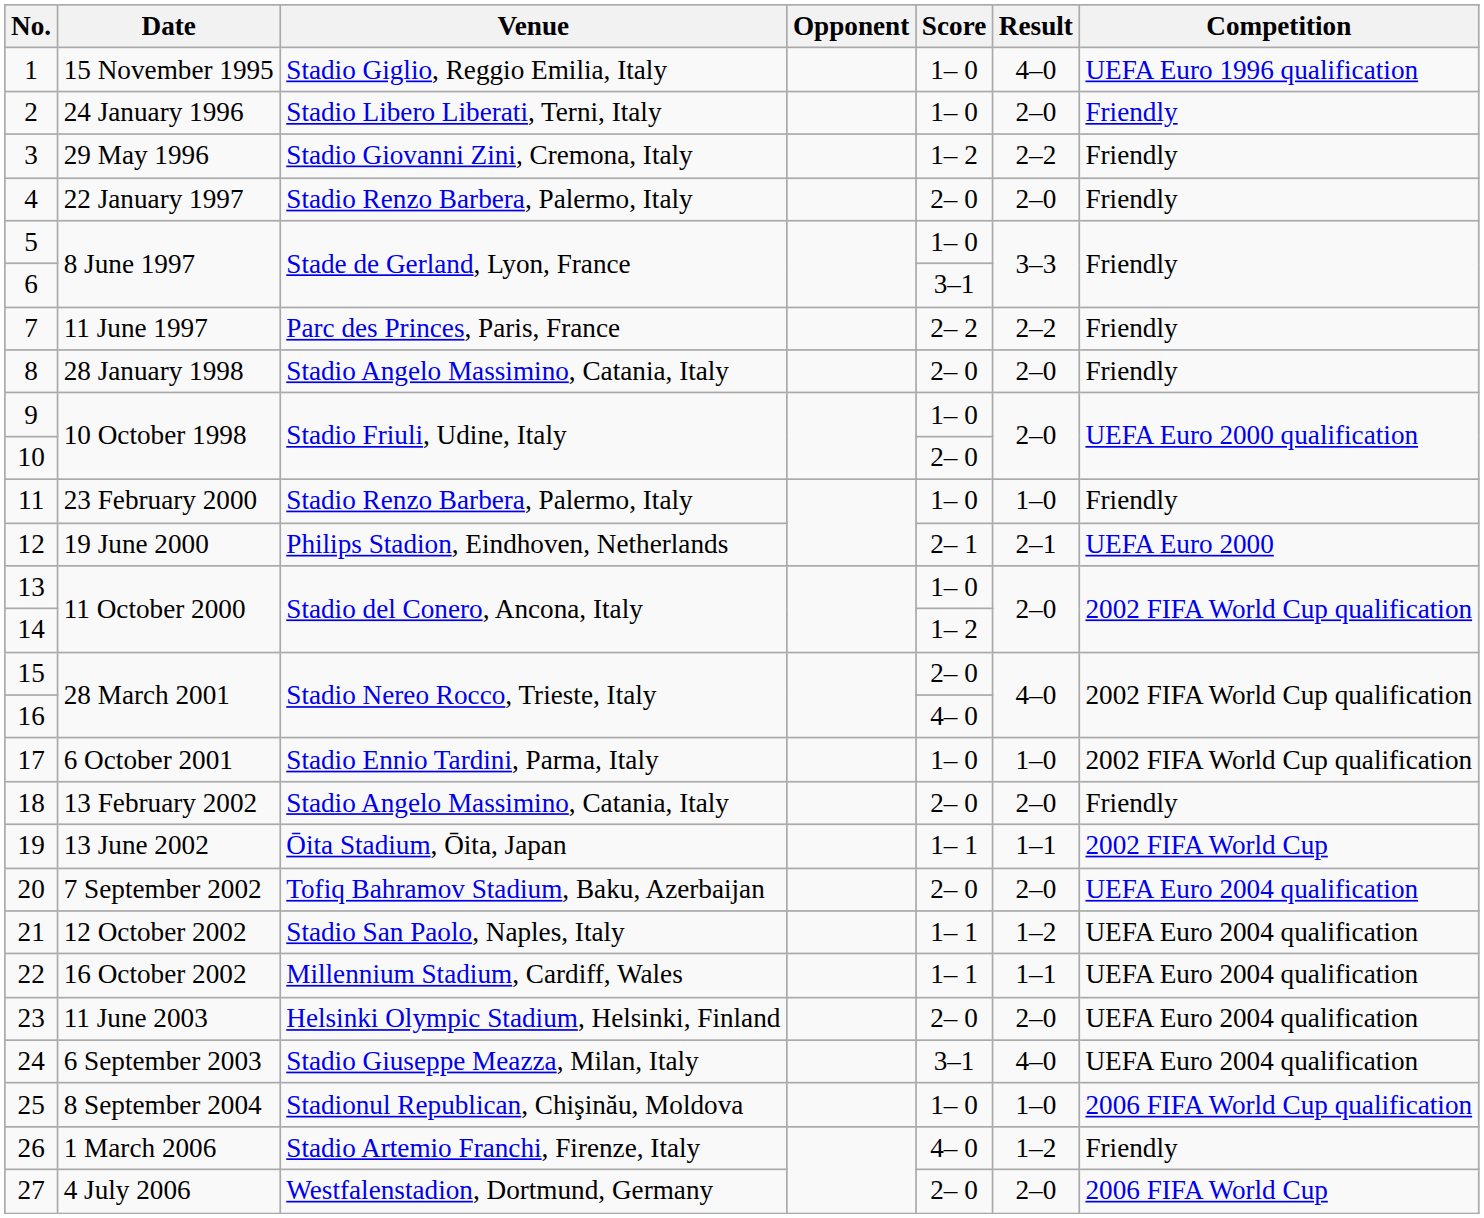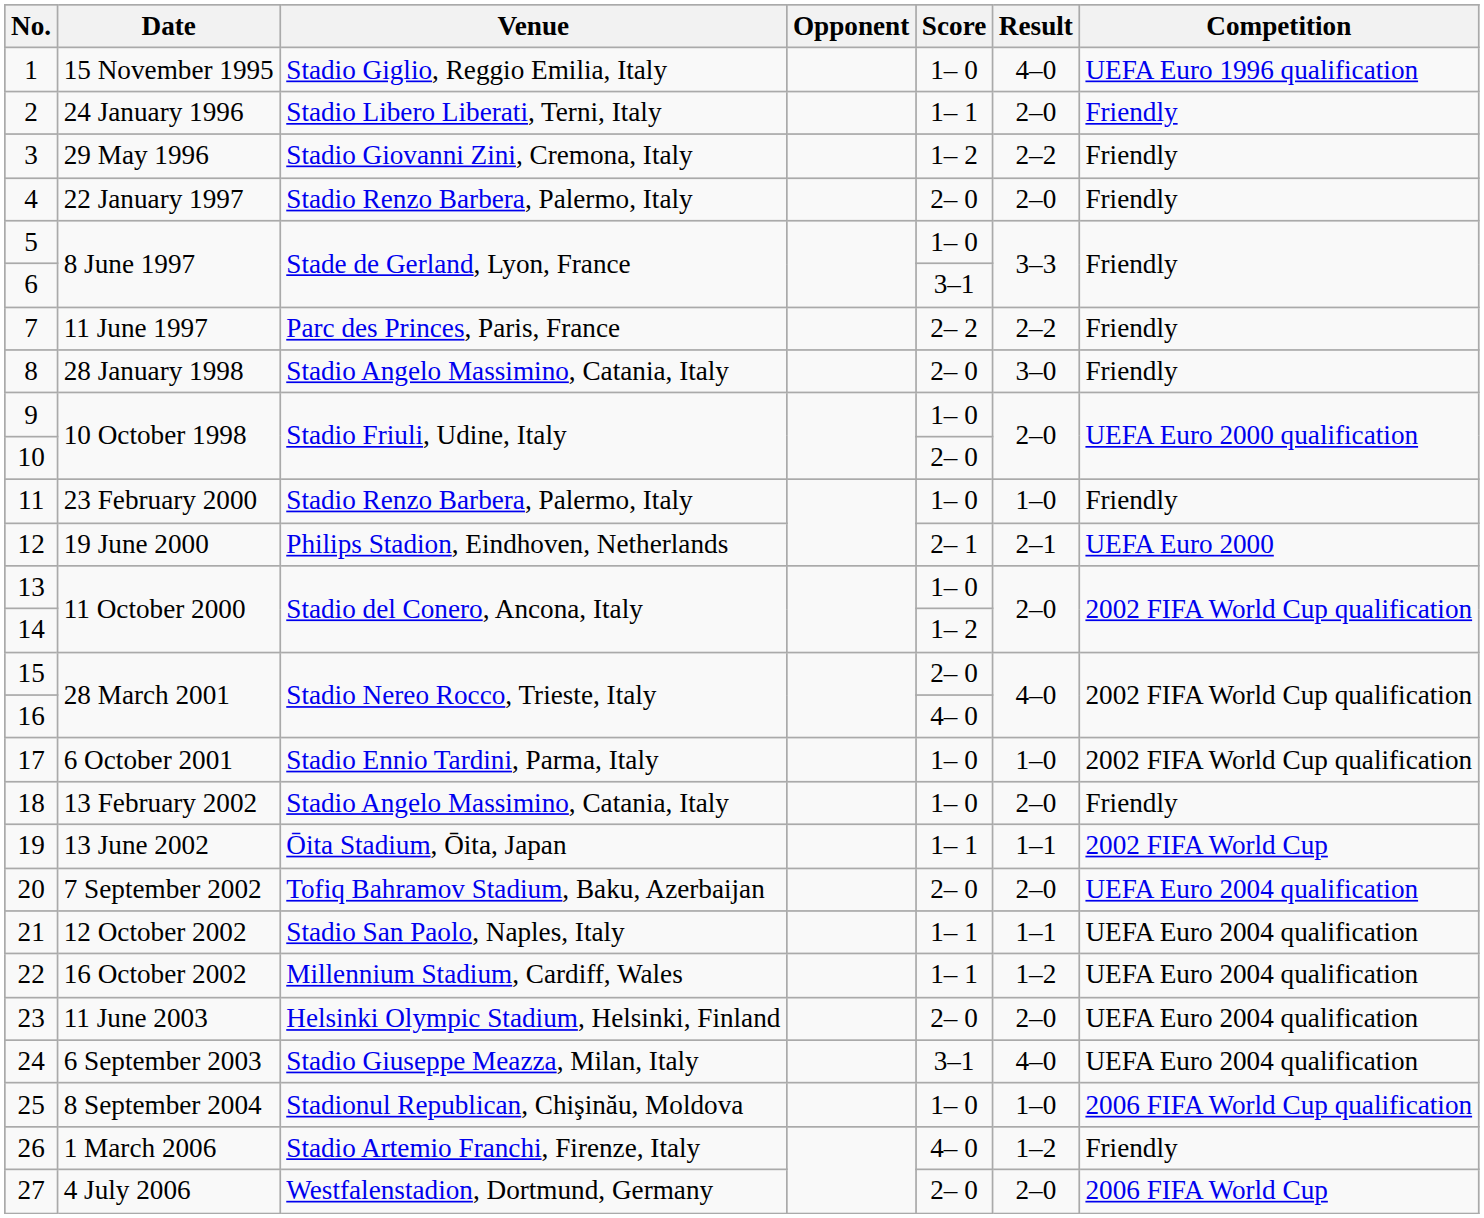2 | Score: 1– 0 -> 1– 1
8 | Result: 2–0 -> 3–0
18 | Score: 2– 0 -> 1– 0
21 | Result: 1–2 -> 1–1
22 | Result: 1–1 -> 1–2
